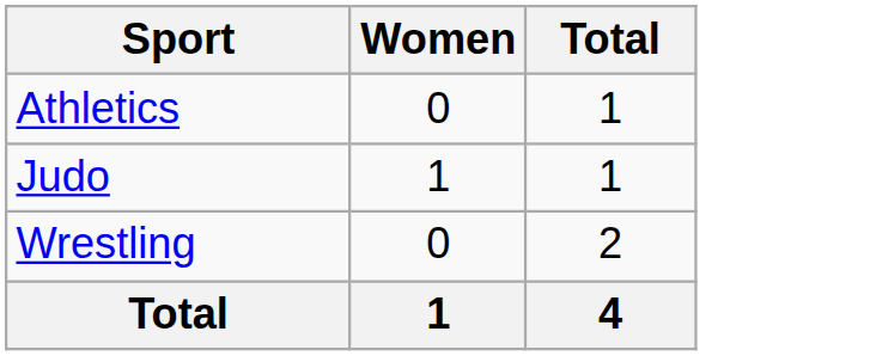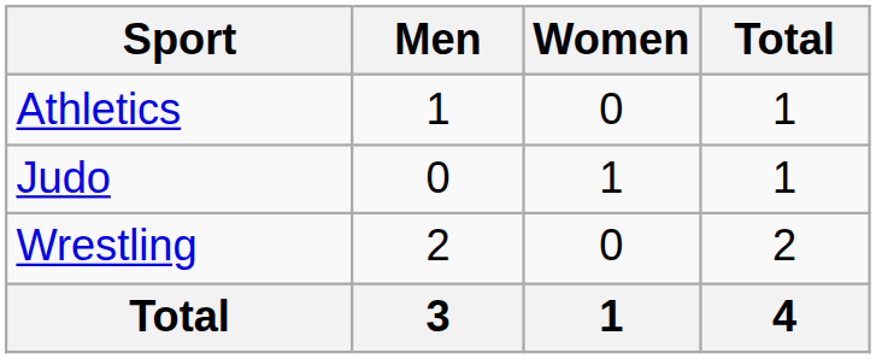+ column: Men | 1 | 0 | 2 | 3
